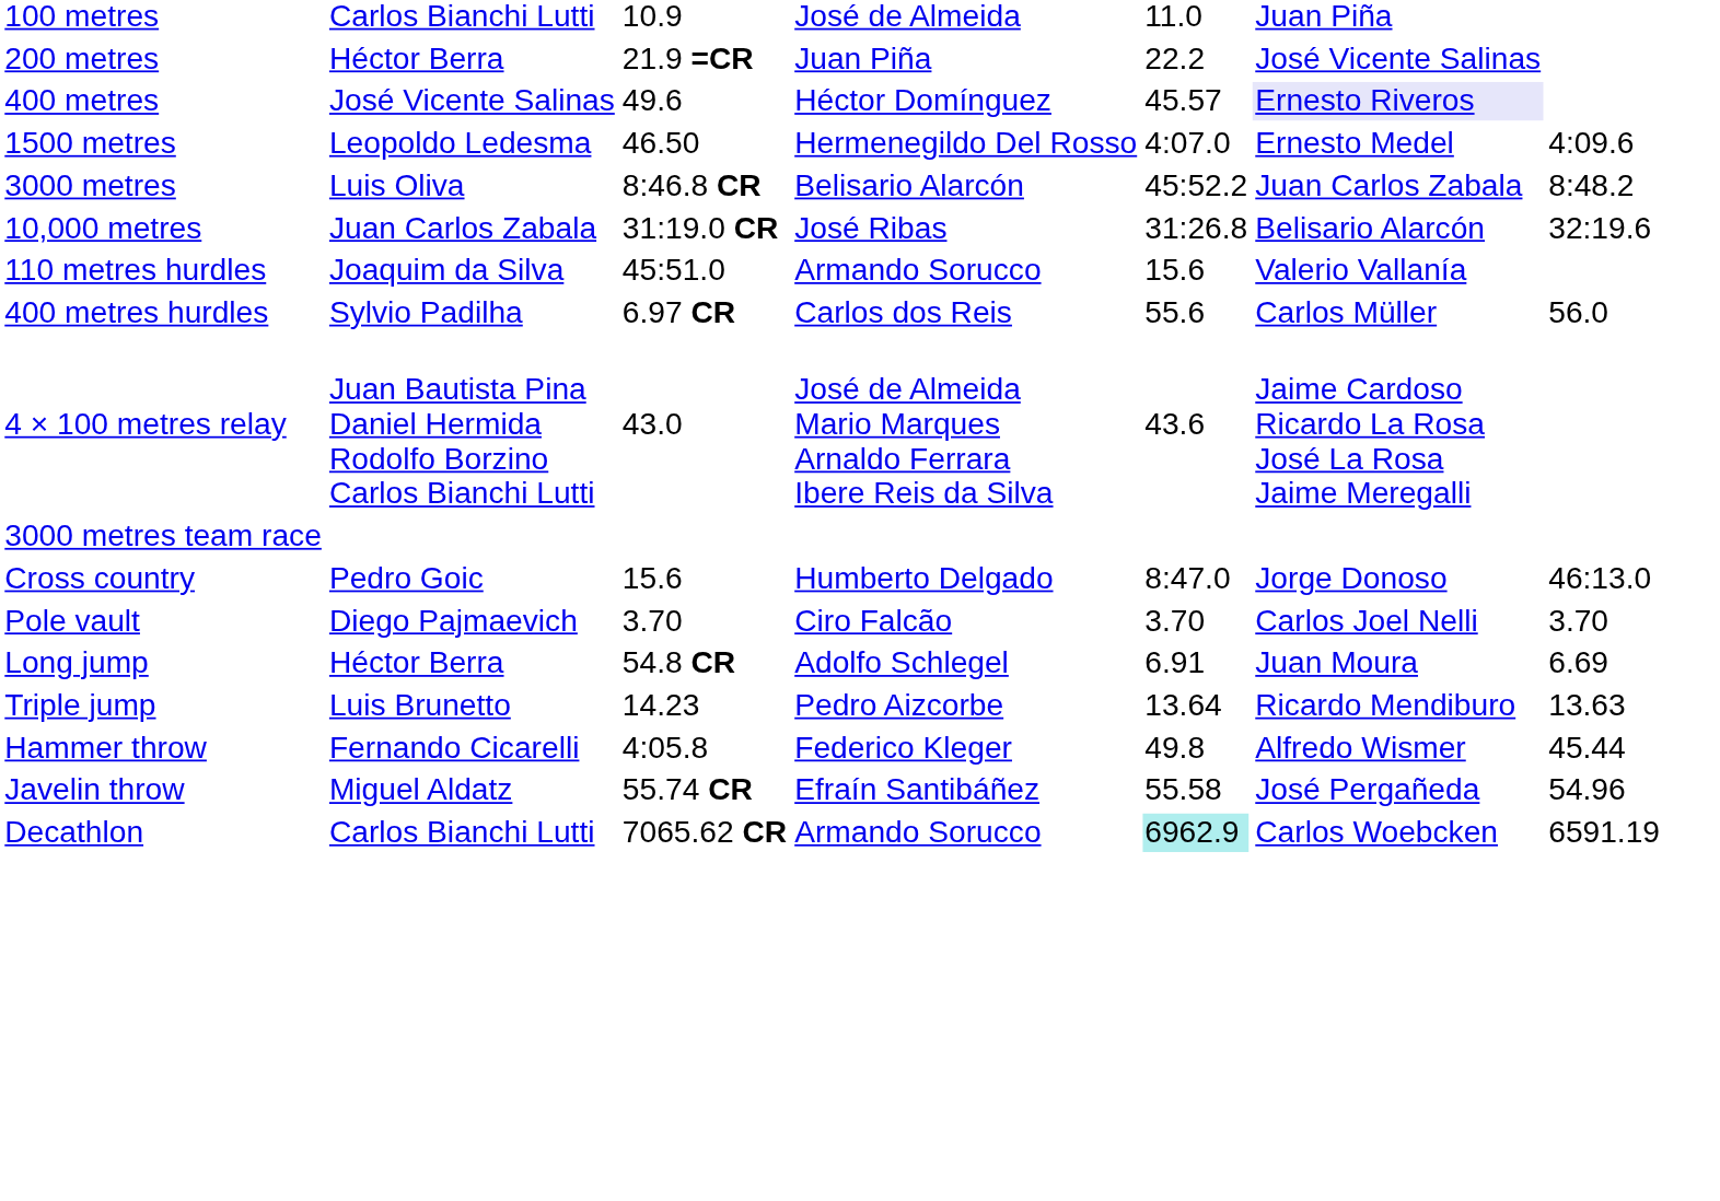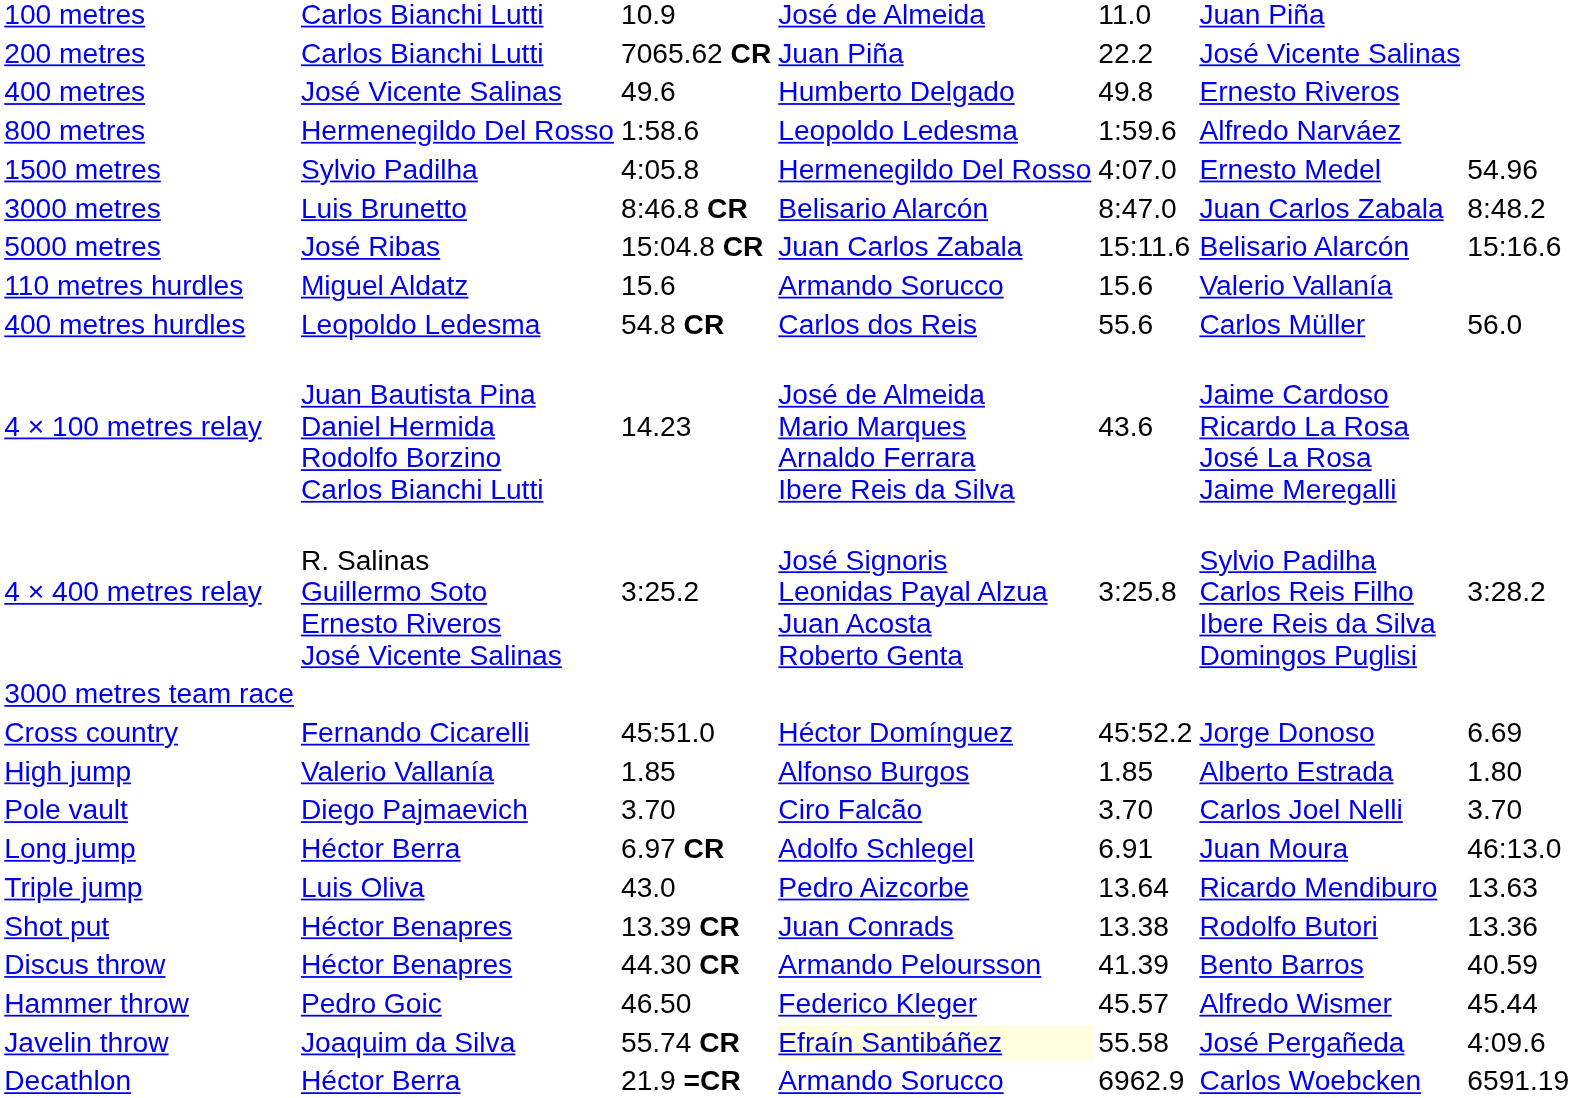200 metres | column 2: Héctor Berra -> Carlos Bianchi Lutti
200 metres | column 3: 21.9 =CR -> 7065.62 CR
400 metres | column 4: Héctor Domínguez -> Humberto Delgado
400 metres | column 5: 45.57 -> 49.8
400 metres | column 6: lavender background -> no background
+ row: 800 metres | Hermenegildo Del Rosso | 1:58.6 | Leopoldo Ledesma | 1:59.6 | Alfredo Narváez
1500 metres | column 2: Leopoldo Ledesma -> Sylvio Padilha
1500 metres | column 3: 46.50 -> 4:05.8
1500 metres | column 7: 4:09.6 -> 54.96
3000 metres | column 2: Luis Oliva -> Luis Brunetto
3000 metres | column 5: 45:52.2 -> 8:47.0
+ row: 5000 metres | José Ribas | 15:04.8 CR | Juan Carlos Zabala | 15:11.6 | Belisario Alarcón | 15:16.6
- row: 10,000 metres | Juan Carlos Zabala | 31:19.0 CR | José Ribas | 31:26.8 | Belisario Alarcón | 32:19.6
110 metres hurdles | column 2: Joaquim da Silva -> Miguel Aldatz
110 metres hurdles | column 3: 45:51.0 -> 15.6
400 metres hurdles | column 2: Sylvio Padilha -> Leopoldo Ledesma
400 metres hurdles | column 3: 6.97 CR -> 54.8 CR
4 × 100 metres relay | column 3: 43.0 -> 14.23
+ row: 4 × 400 metres relay | R. Salinas Guillermo Soto Ernesto Riveros José Vicente Salinas | 3:25.2 | José Signoris Leonidas Payal Alzua Juan Acosta Roberto Genta | 3:25.8 | Sylvio Padilha Carlos Reis Filho Ibere Reis da Silva Domingos Puglisi | 3:28.2
Cross country | column 2: Pedro Goic -> Fernando Cicarelli
Cross country | column 3: 15.6 -> 45:51.0
Cross country | column 4: Humberto Delgado -> Héctor Domínguez
Cross country | column 5: 8:47.0 -> 45:52.2
Cross country | column 7: 46:13.0 -> 6.69
+ row: High jump | Valerio Vallanía | 1.85 | Alfonso Burgos | 1.85 | Alberto Estrada | 1.80
Long jump | column 3: 54.8 CR -> 6.97 CR
Long jump | column 7: 6.69 -> 46:13.0
Triple jump | column 2: Luis Brunetto -> Luis Oliva
Triple jump | column 3: 14.23 -> 43.0
+ row: Shot put | Héctor Benapres | 13.39 CR | Juan Conrads | 13.38 | Rodolfo Butori | 13.36
+ row: Discus throw | Héctor Benapres | 44.30 CR | Armando Peloursson | 41.39 | Bento Barros | 40.59
Hammer throw | column 2: Fernando Cicarelli -> Pedro Goic
Hammer throw | column 3: 4:05.8 -> 46.50
Hammer throw | column 5: 49.8 -> 45.57
Javelin throw | column 2: Miguel Aldatz -> Joaquim da Silva
Javelin throw | column 4: no background -> lightyellow background
Javelin throw | column 7: 54.96 -> 4:09.6
Decathlon | column 2: Carlos Bianchi Lutti -> Héctor Berra
Decathlon | column 3: 7065.62 CR -> 21.9 =CR
Decathlon | column 5: paleturquoise background -> no background
